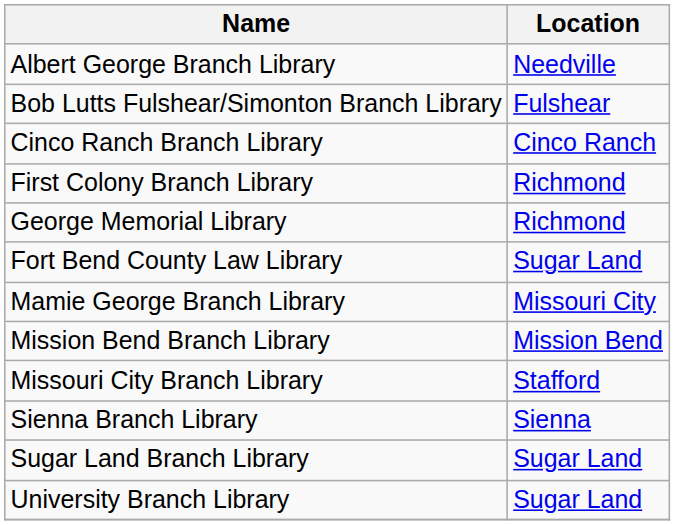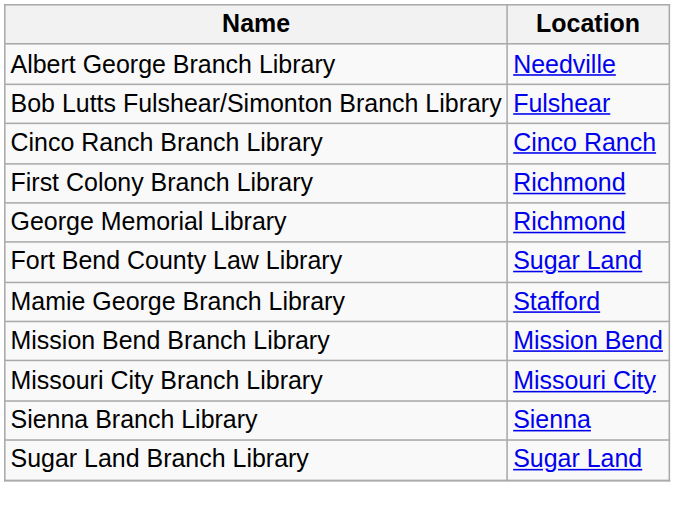Mamie George Branch Library | Location: Missouri City -> Stafford
Missouri City Branch Library | Location: Stafford -> Missouri City
- row: University Branch Library | Sugar Land
